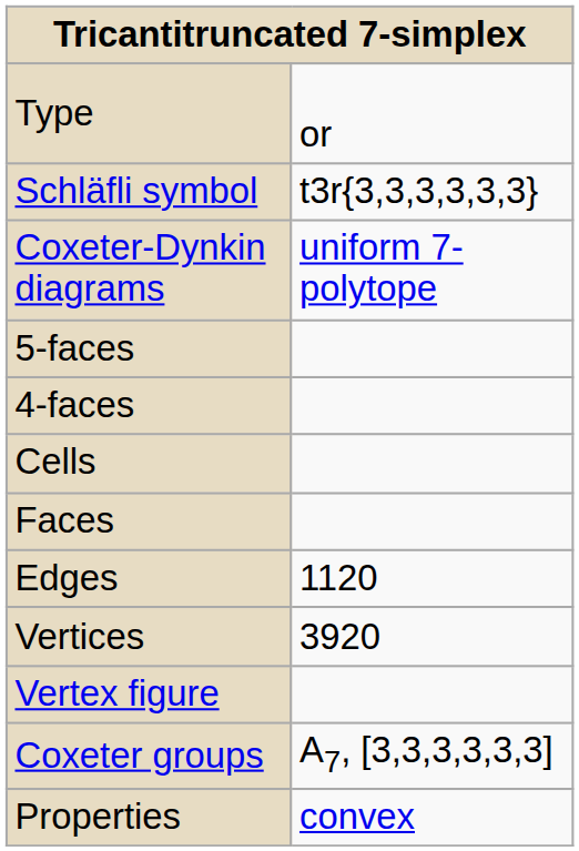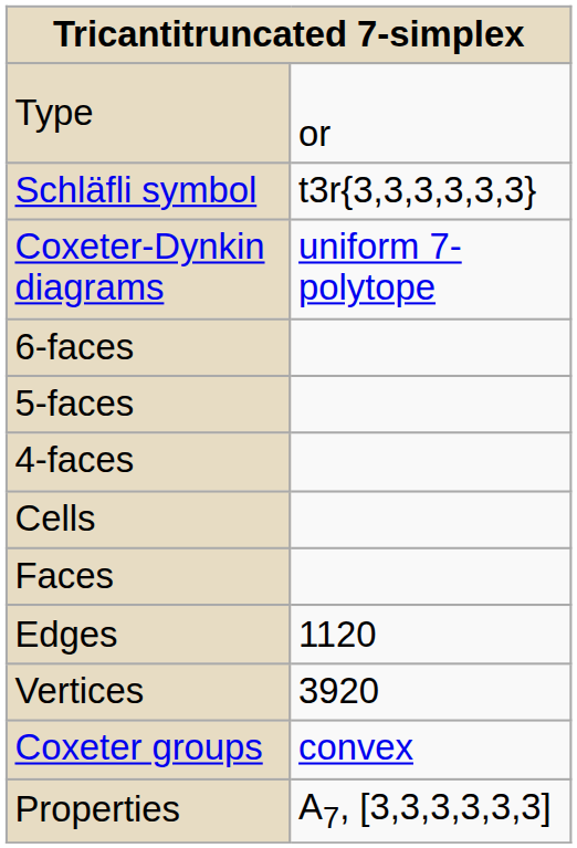+ row: 6-faces
- row: Vertex figure
Coxeter groups | column 2: A7, [3,3,3,3,3,3] -> convex
Properties | column 2: convex -> A7, [3,3,3,3,3,3]
